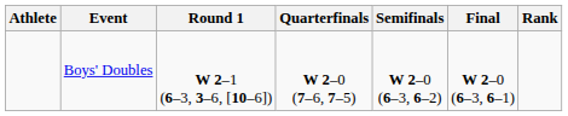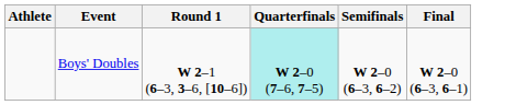- column: Rank
Boys' Doubles | Quarterfinals: no background -> paleturquoise background
